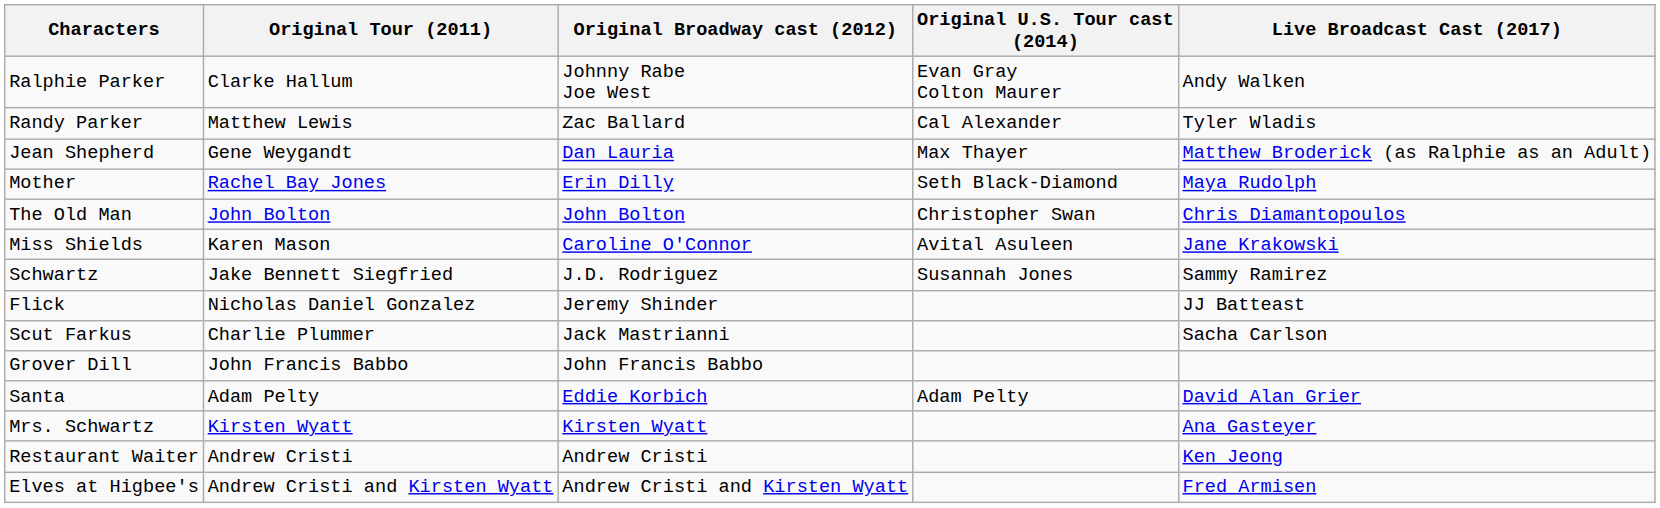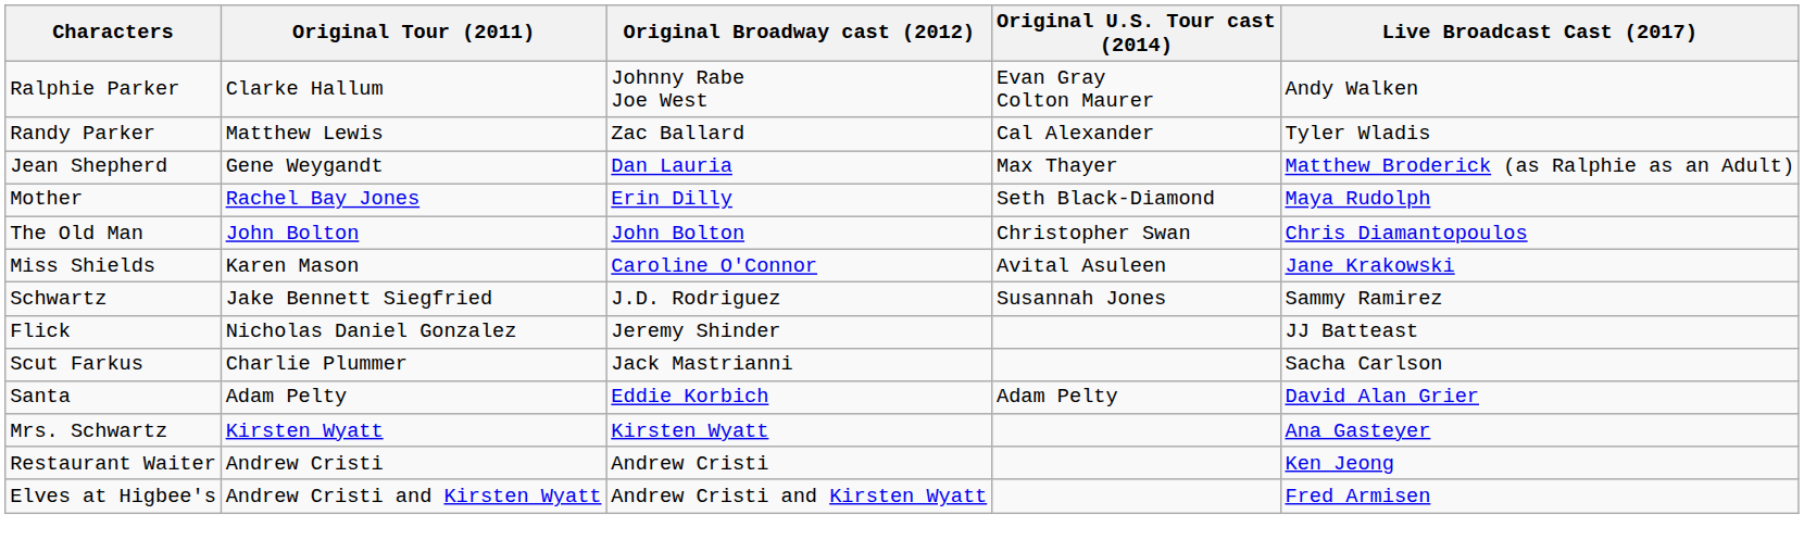- row: Grover Dill | John Francis Babbo | John Francis Babbo
